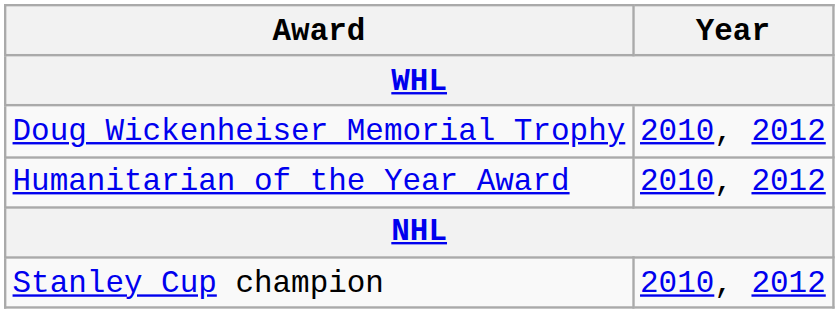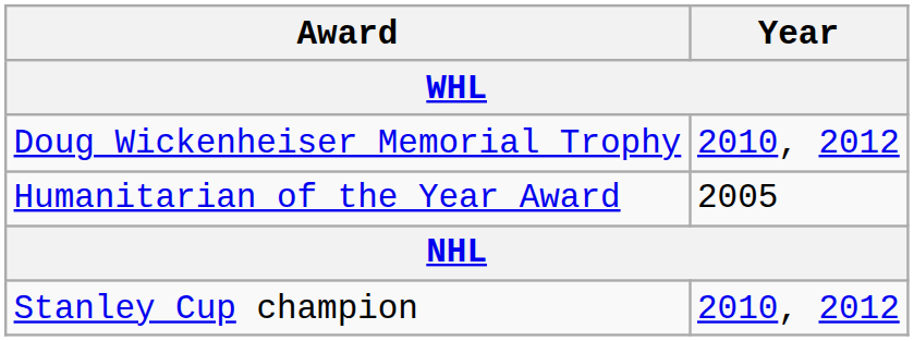Humanitarian of the Year Award | Year: 2010, 2012 -> 2005
